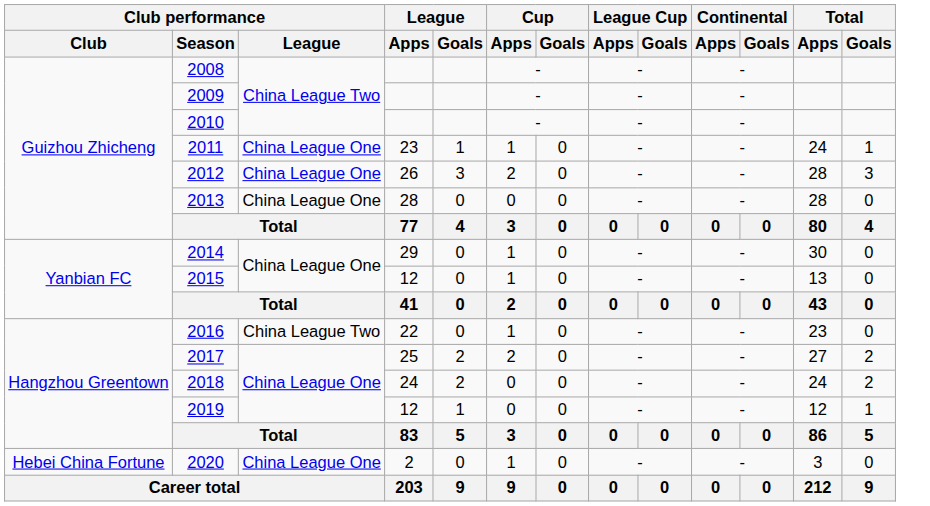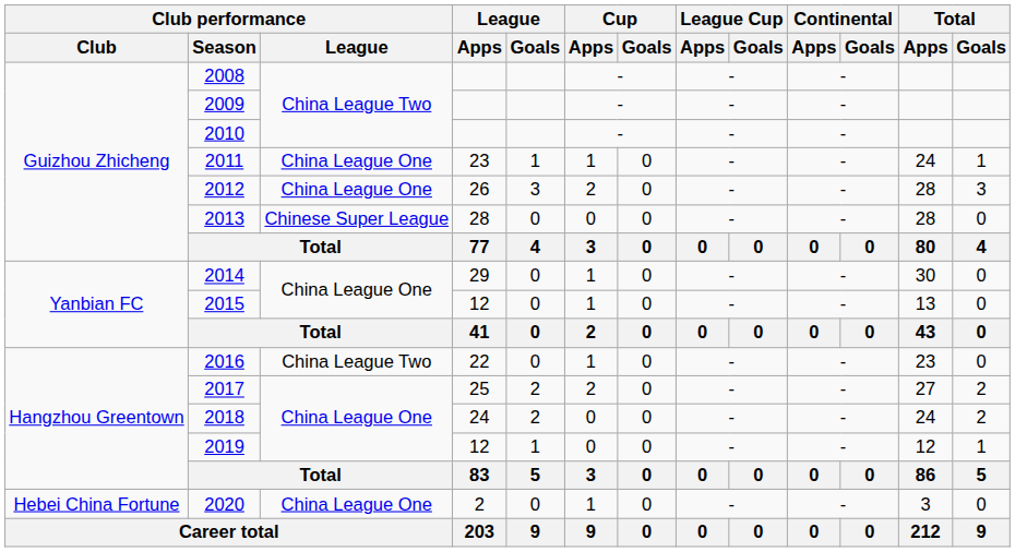2013 | Club performance / League: China League One -> Chinese Super League
